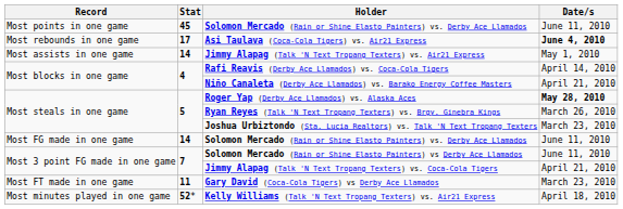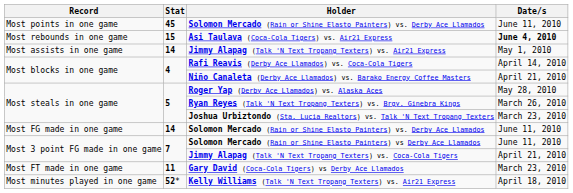Asi Taulava (Coca-Cola Tigers) vs. Air21 Express | Stat: 17 -> 15
Roger Yap (Derby Ace Llamados) vs. Alaska Aces | Date/s: bold -> normal
